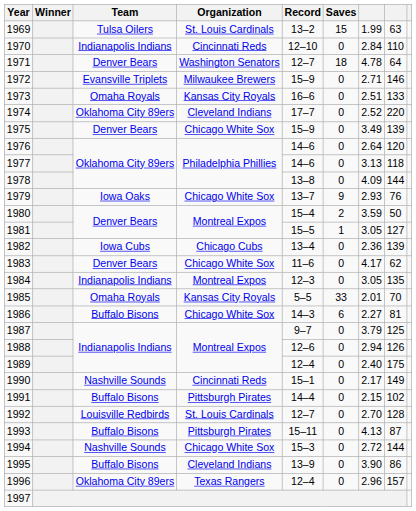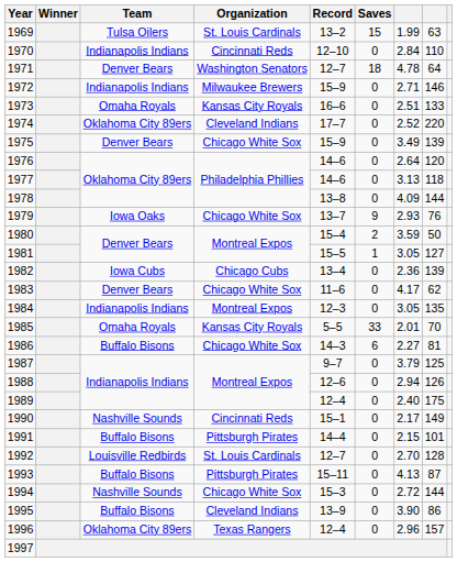1972 | Team: Evansville Triplets -> Indianapolis Indians
1991 | column 8: 102 -> 101
